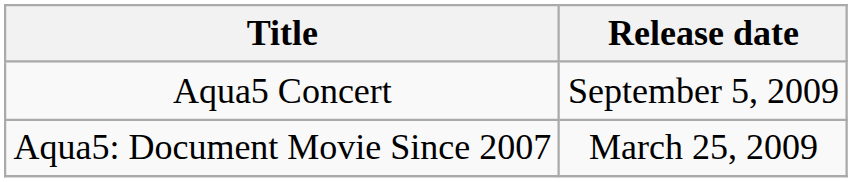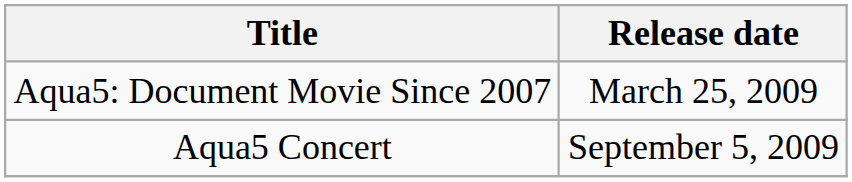rows swapped: Aqua5: Document Movie Since 2007 <-> Aqua5 Concert
